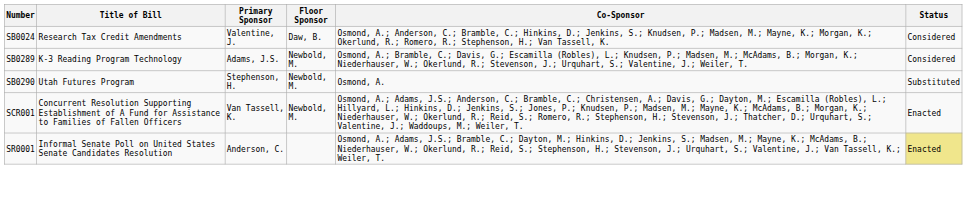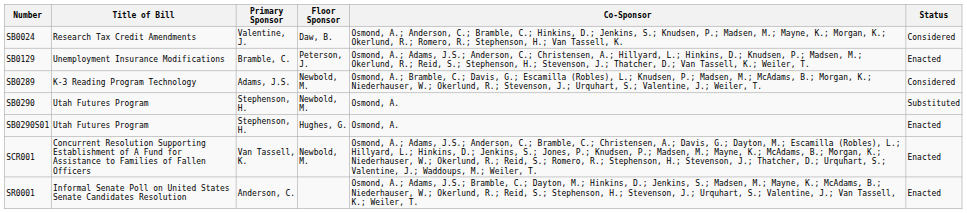+ row: SB0129 | Unemployment Insurance Modifications | Bramble, C. | Peterson, J. | Osmond, A.; Adams, J.S.; Anderson, C.; Christensen, A.; Hillyard, L.; Hinkins, D.; Knudsen, P.; Madsen, M.; Okerlund, R.; Reid, S.; Stephenson, H.; Stevenson, J.; Thatcher, D.; Van Tassell, K.; Weiler, T. | Enacted
+ row: SB0290S01 | Utah Futures Program | Stephenson, H. | Hughes, G. | Osmond, A. | Enacted
SR0001 | Status: khaki background -> no background
